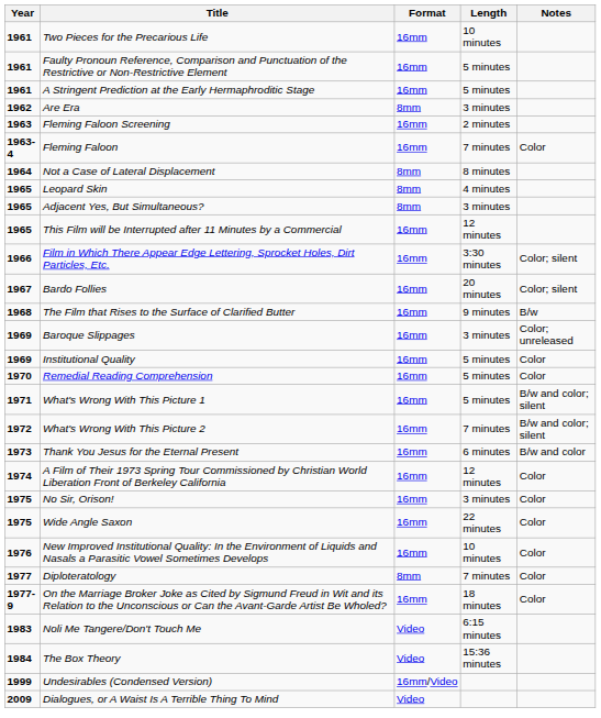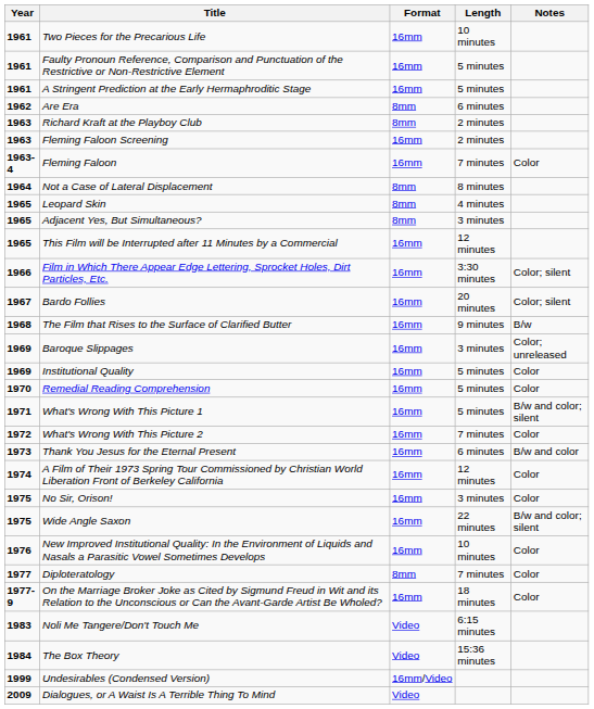Are Era | Length: 3 minutes -> 6 minutes
+ row: 1963 | Richard Kraft at the Playboy Club | 8mm | 2 minutes
What's Wrong With This Picture 2 | Notes: B/w and color; silent -> Color
Wide Angle Saxon | Notes: Color -> B/w and color; silent
